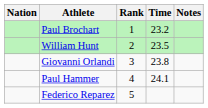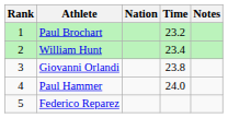columns swapped: Rank <-> Nation
William Hunt | Time: 23.5 -> 23.4
Paul Hammer | Time: 24.1 -> 24.0
